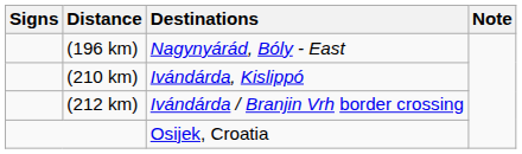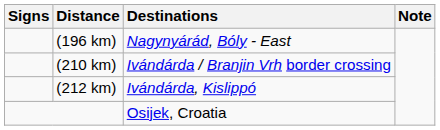(210 km) | Destinations: Ivándárda, Kislippó -> Ivándárda / Branjin Vrh border crossing
(212 km) | Destinations: Ivándárda / Branjin Vrh border crossing -> Ivándárda, Kislippó
